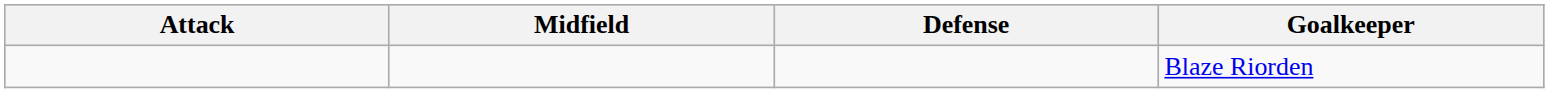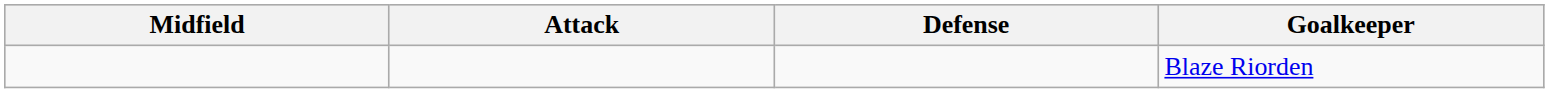columns swapped: Attack <-> Midfield
